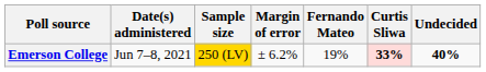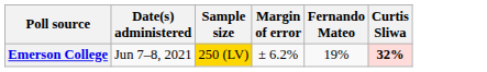- column: Undecided | 40%
Emerson College | Curtis Sliwa: 33% -> 32%
